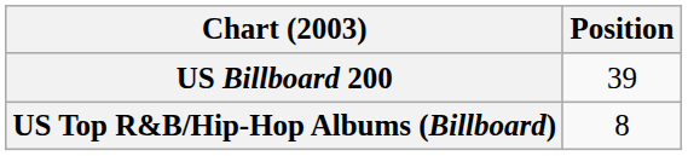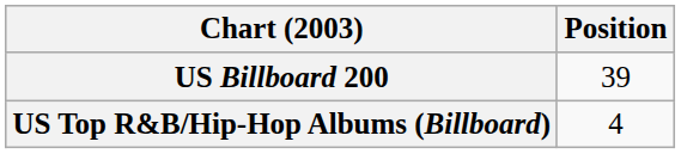US Top R&B/Hip-Hop Albums (Billboard) | Position: 8 -> 4
